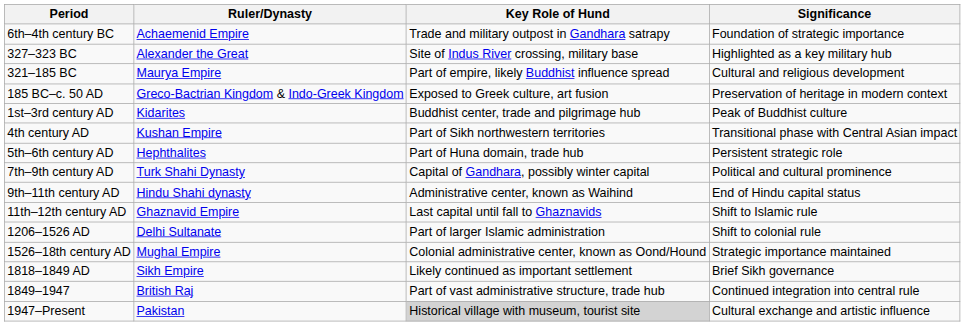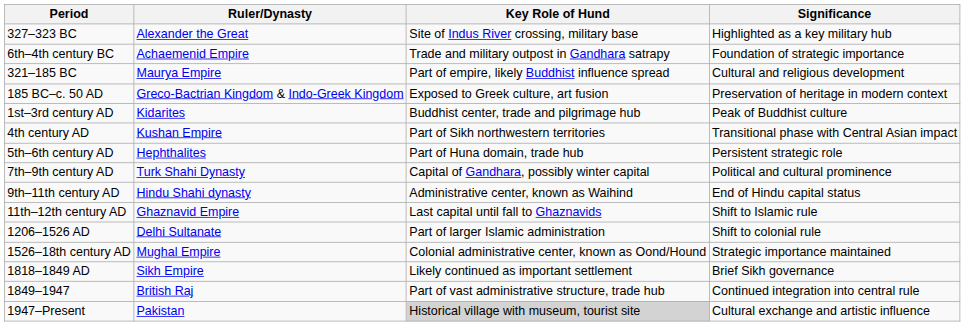rows swapped: 6th–4th century BC <-> 327–323 BC
